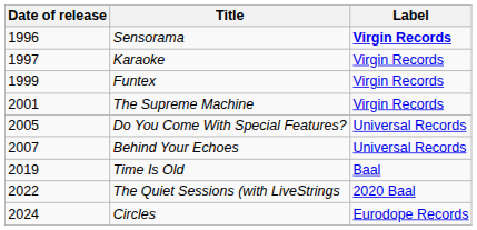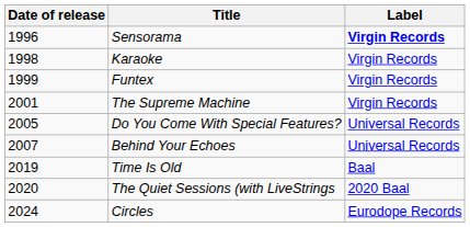Karaoke | Date of release: 1997 -> 1998
The Quiet Sessions (with LiveStrings | Date of release: 2022 -> 2020
